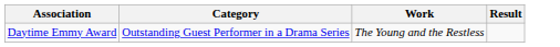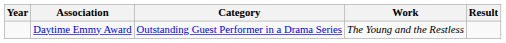+ column: Year
